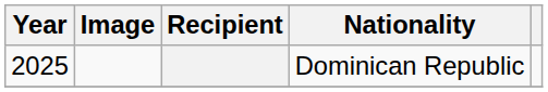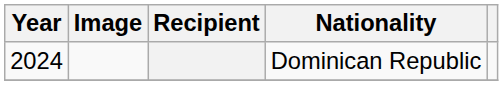Dominican Republic | Year: 2025 -> 2024
